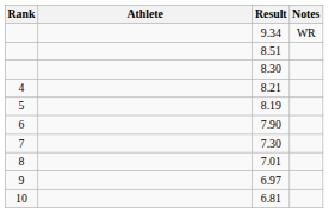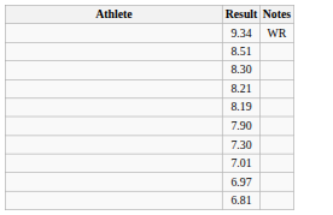- column: Rank | 4 | 5 | 6 | 7 | 8 | 9 | 10
